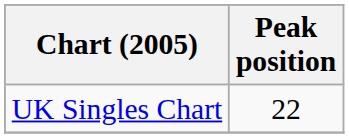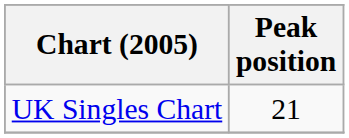UK Singles Chart | Peak position: 22 -> 21
